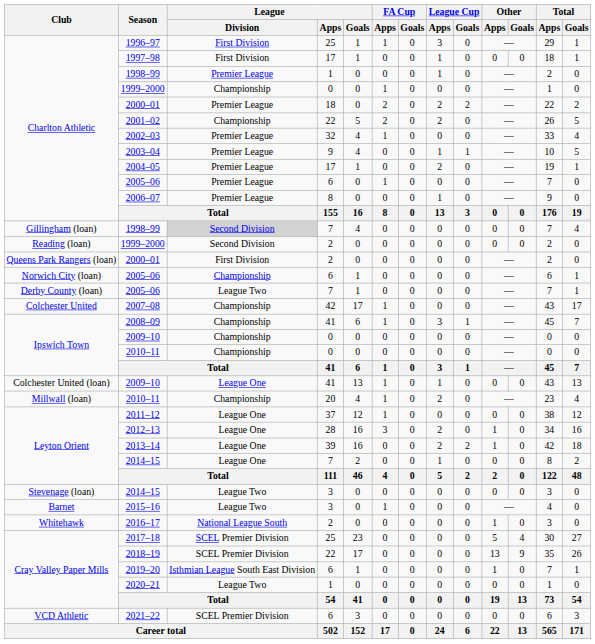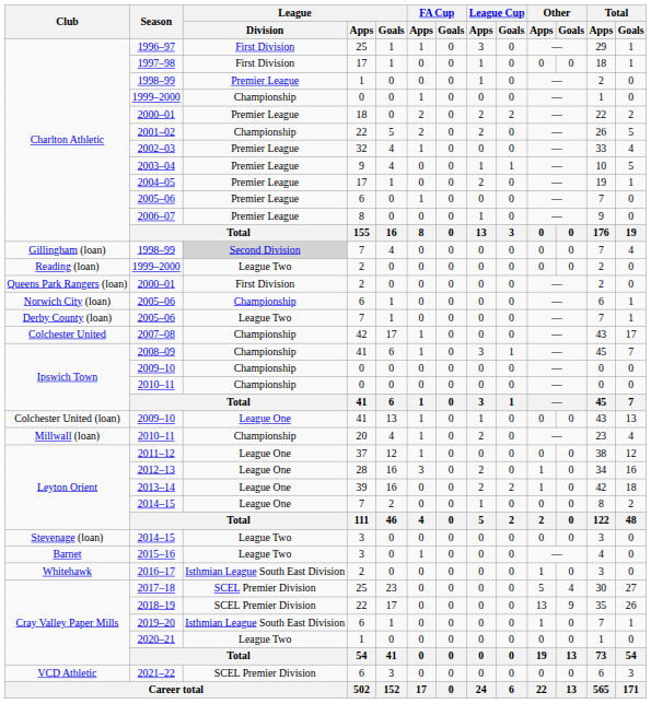Reading (loan) / 1999–2000 | League / Division: Second Division -> League Two
2016–17 | League / Division: National League South -> Isthmian League South East Division
